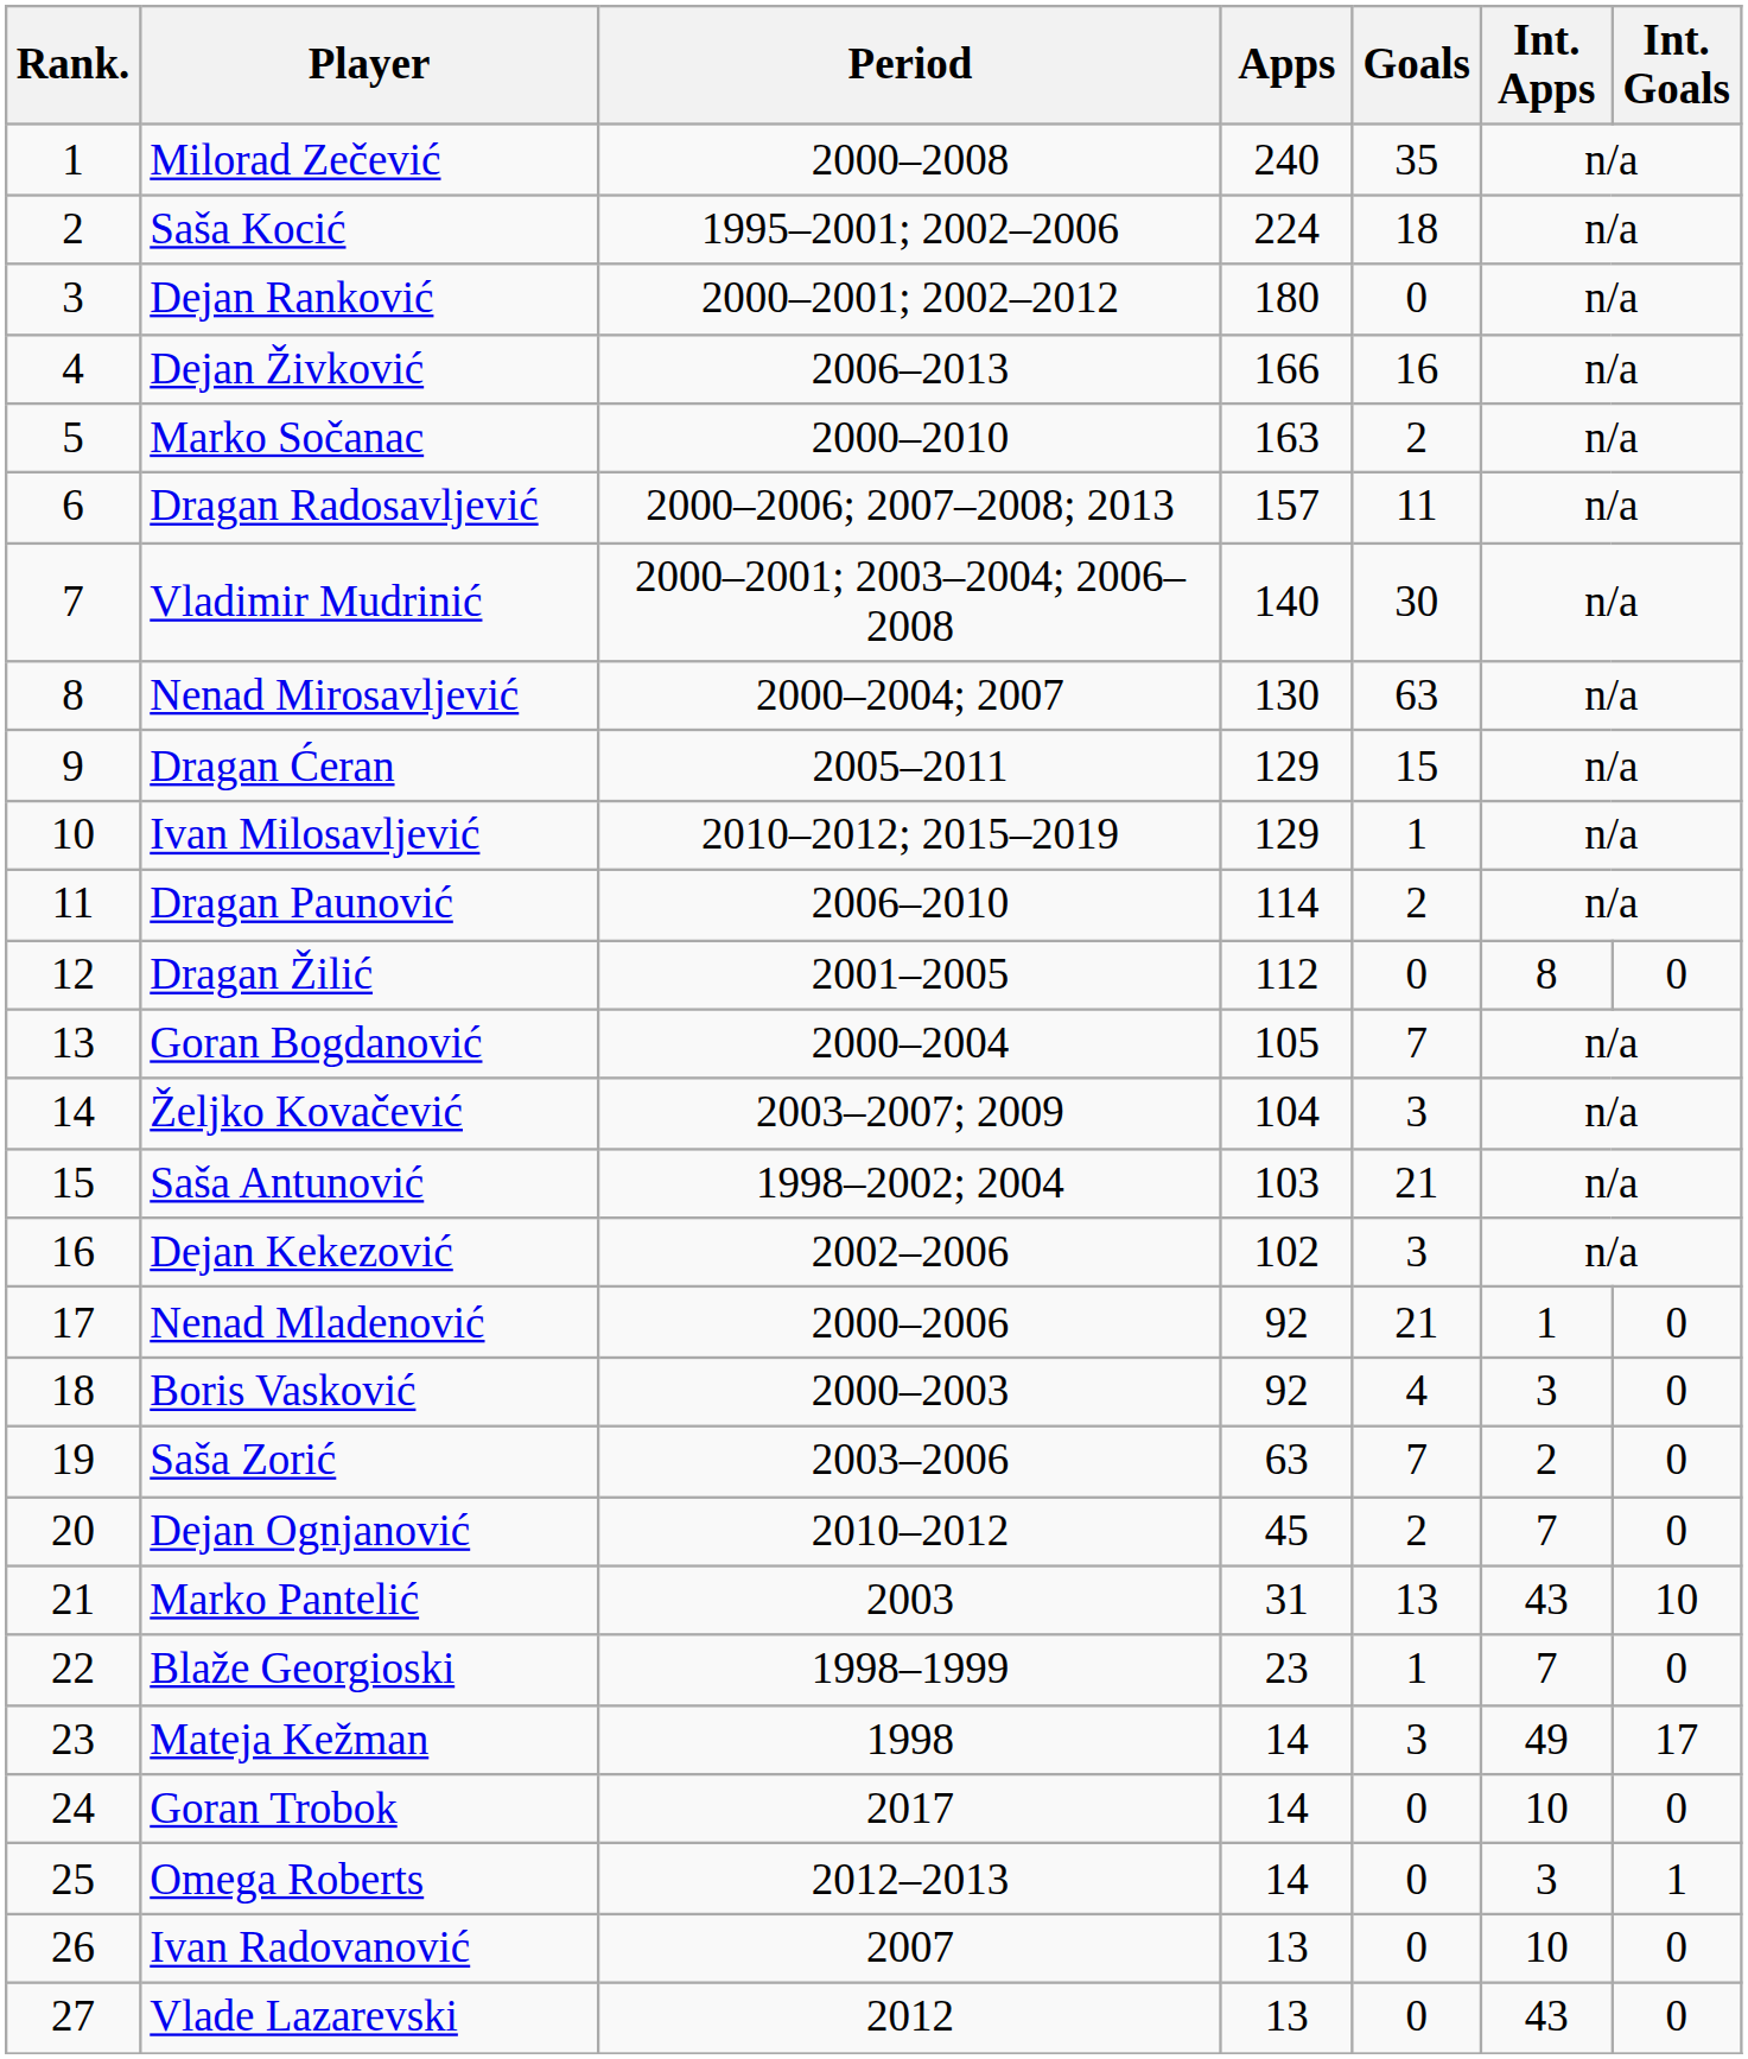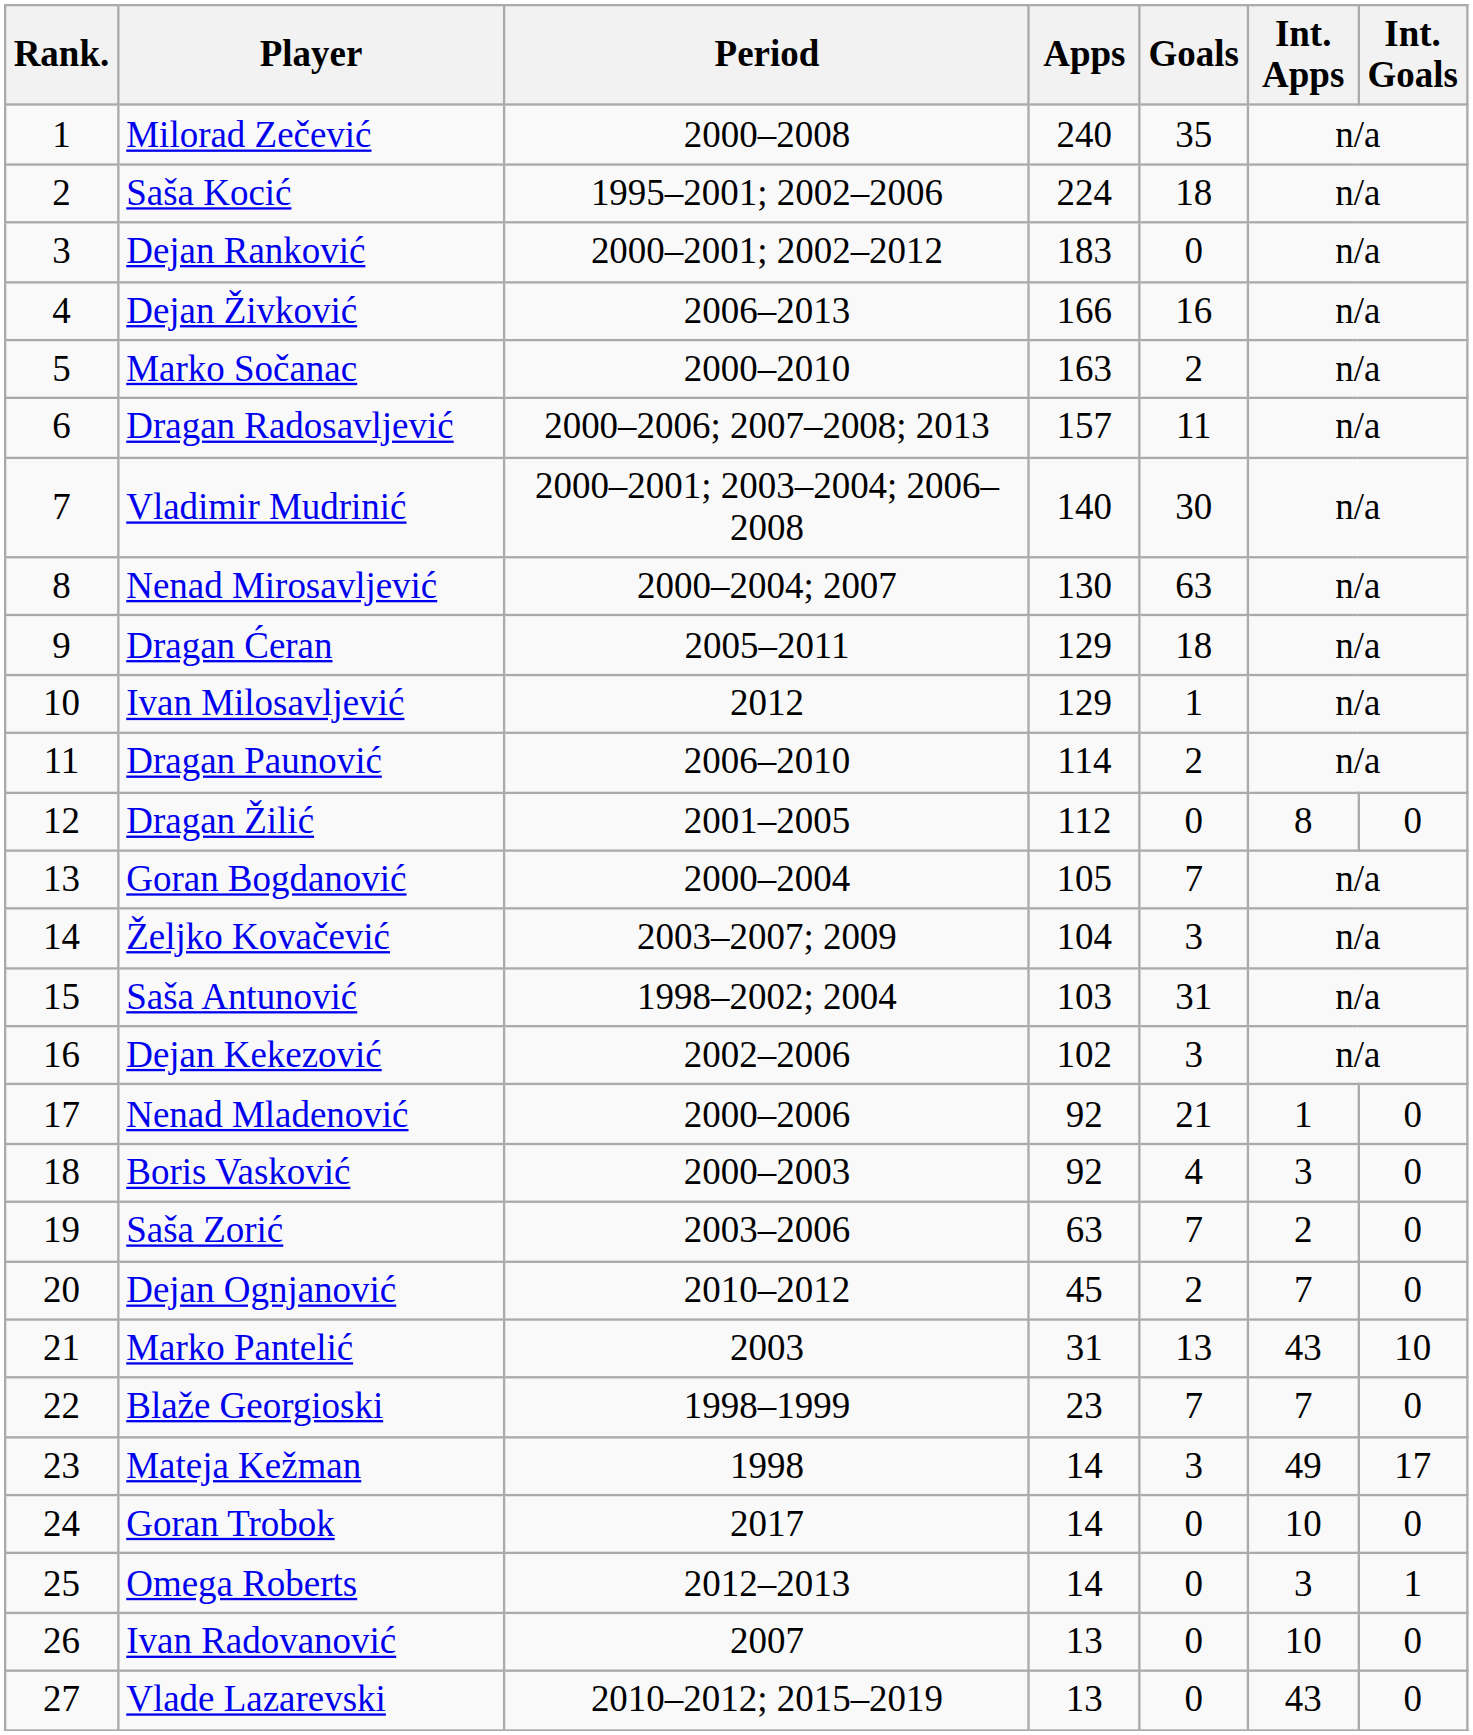Dejan Ranković | Apps: 180 -> 183
Dragan Ćeran | Goals: 15 -> 18
Ivan Milosavljević | Period: 2010–2012; 2015–2019 -> 2012
Saša Antunović | Goals: 21 -> 31
Blaže Georgioski | Goals: 1 -> 7
Vlade Lazarevski | Period: 2012 -> 2010–2012; 2015–2019
